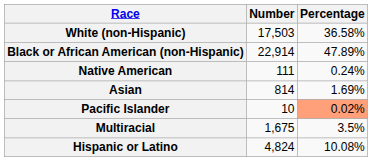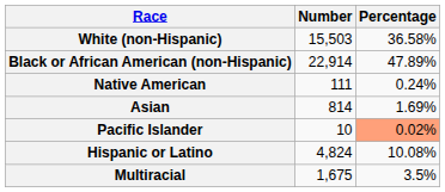White (non-Hispanic) | Number: 17,503 -> 15,503
rows swapped: Multiracial <-> Hispanic or Latino
